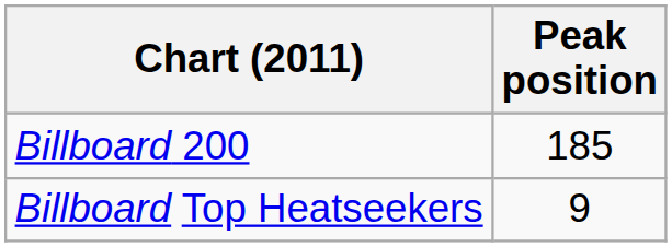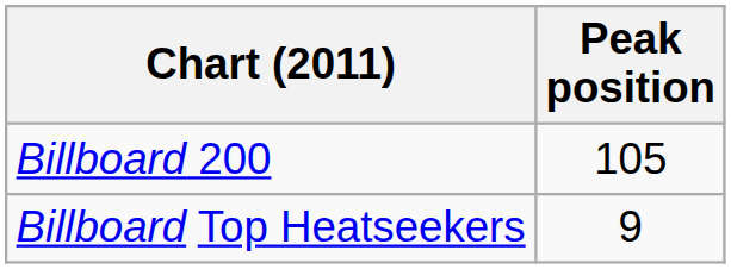Billboard 200 | Peak position: 185 -> 105
